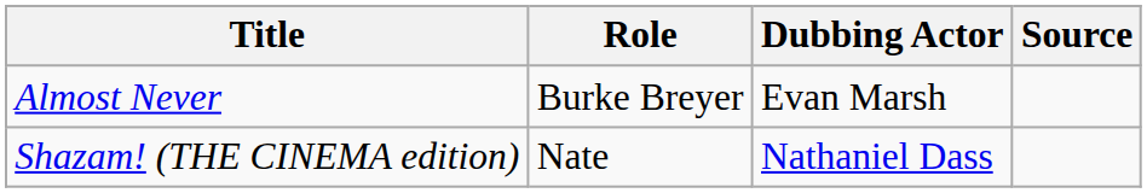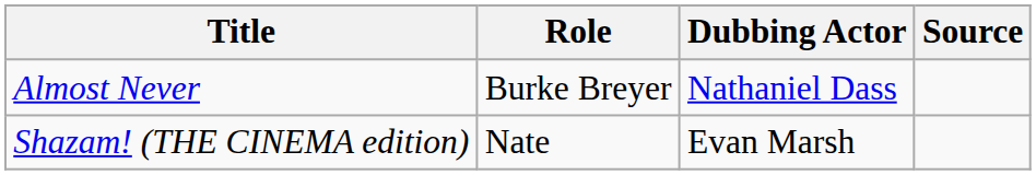Almost Never | Dubbing Actor: Evan Marsh -> Nathaniel Dass
Shazam! (THE CINEMA edition) | Dubbing Actor: Nathaniel Dass -> Evan Marsh
